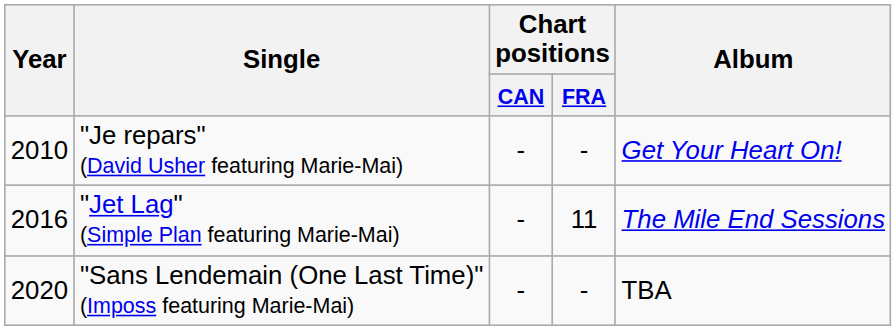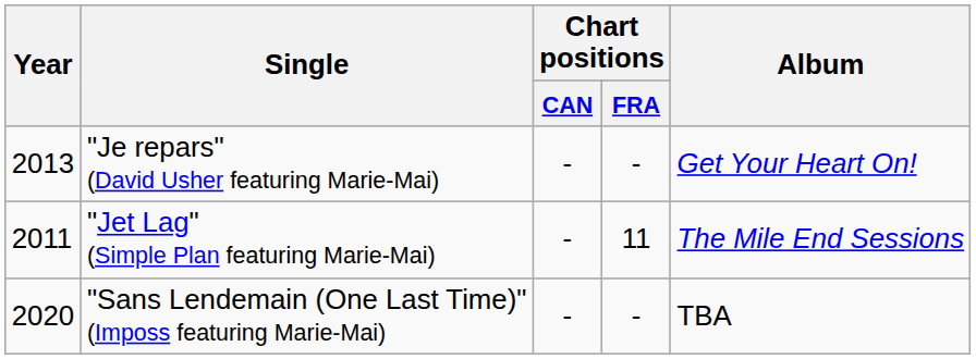"Je repars" (David Usher featuring Marie-Mai) | Year: 2010 -> 2013
"Jet Lag" (Simple Plan featuring Marie-Mai) | Year: 2016 -> 2011
